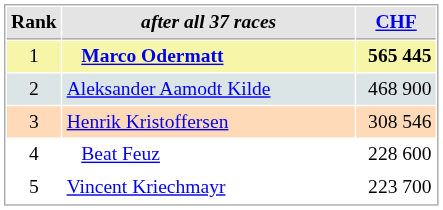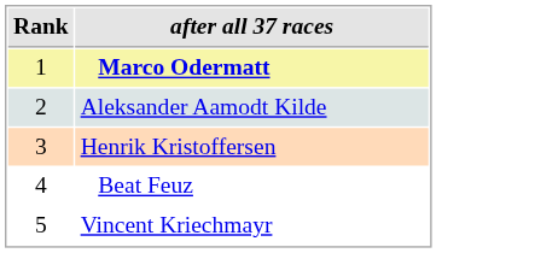- column: CHF | 565 445 | 468 900 | 308 546 | 228 600 | 223 700
